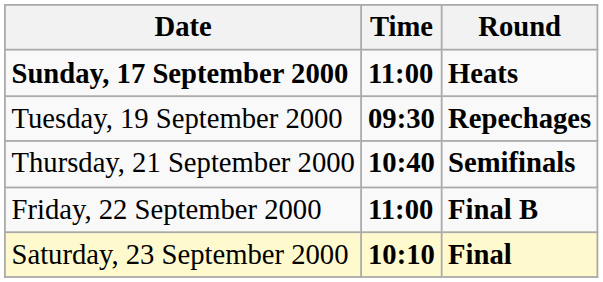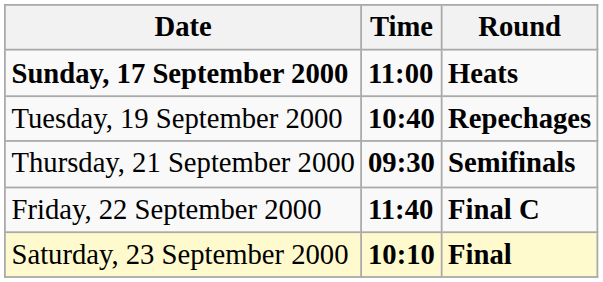Repechages | Time: 09:30 -> 10:40
Semifinals | Time: 10:40 -> 09:30
- row: Friday, 22 September 2000 | 11:00 | Final B
+ row: Friday, 22 September 2000 | 11:40 | Final C
